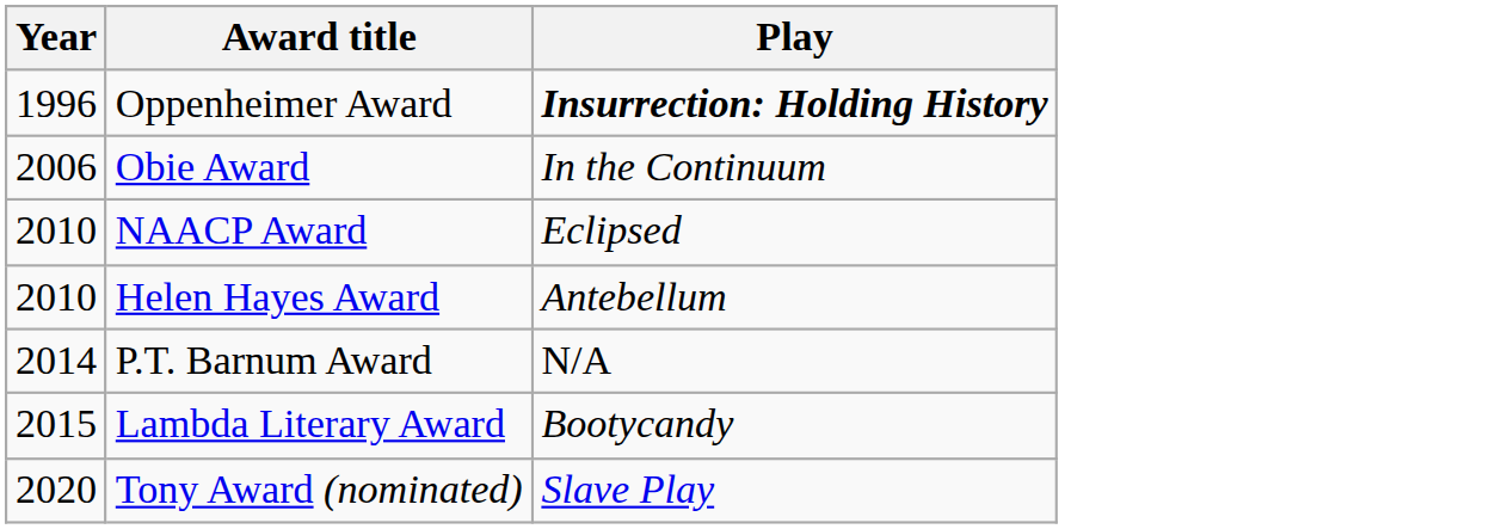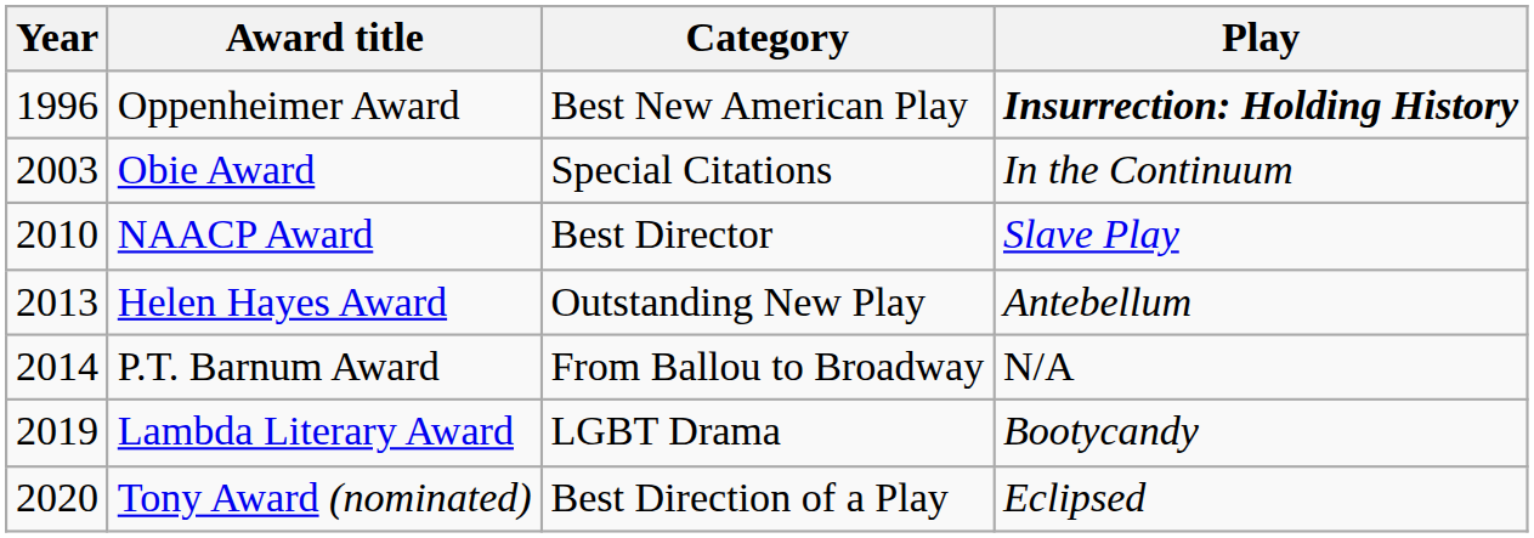+ column: Category | Best New American Play | Special Citations | Best Director | Outstanding New Play | From Ballou to Broadway | LGBT Drama | Best Direction of a Play
Obie Award | Year: 2006 -> 2003
NAACP Award | Play: Eclipsed -> Slave Play
Helen Hayes Award | Year: 2010 -> 2013
Lambda Literary Award | Year: 2015 -> 2019
Tony Award (nominated) | Play: Slave Play -> Eclipsed
